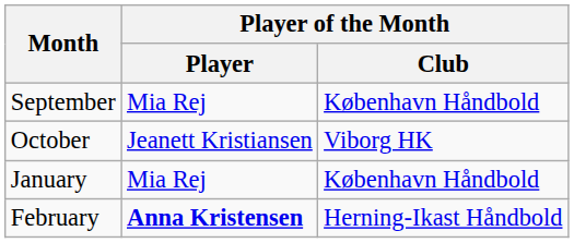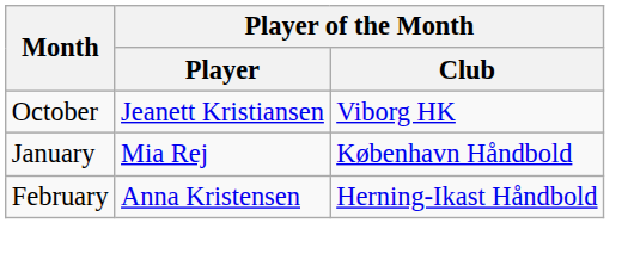- row: September | Mia Rej | København Håndbold
February | Player of the Month / Player: bold -> normal
